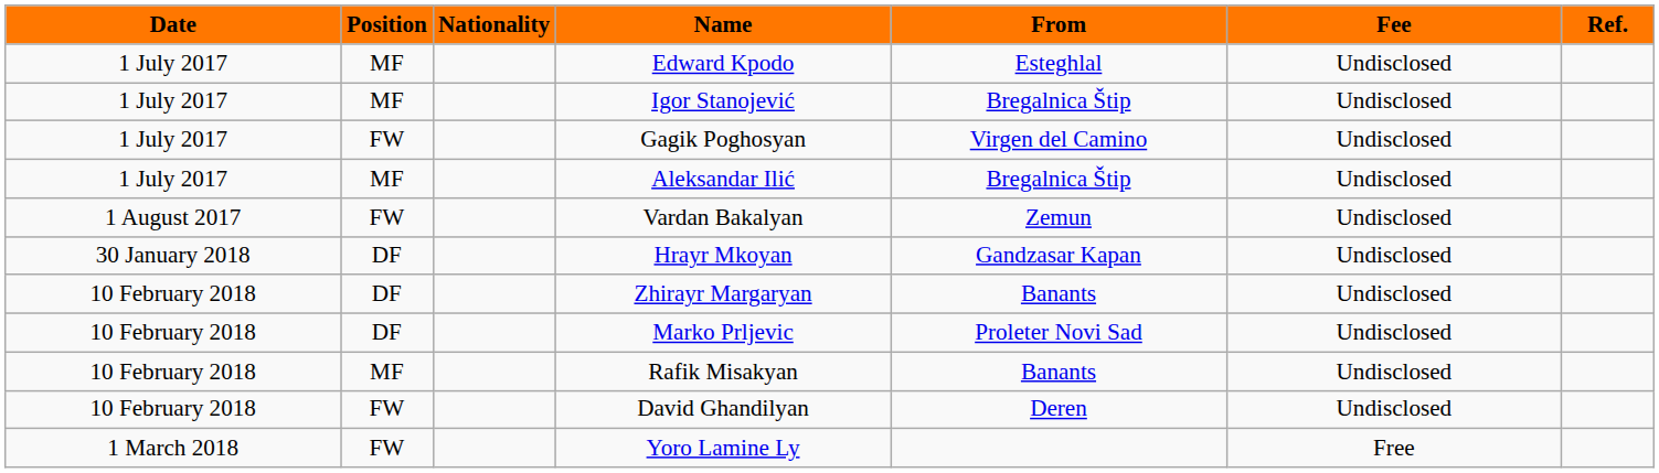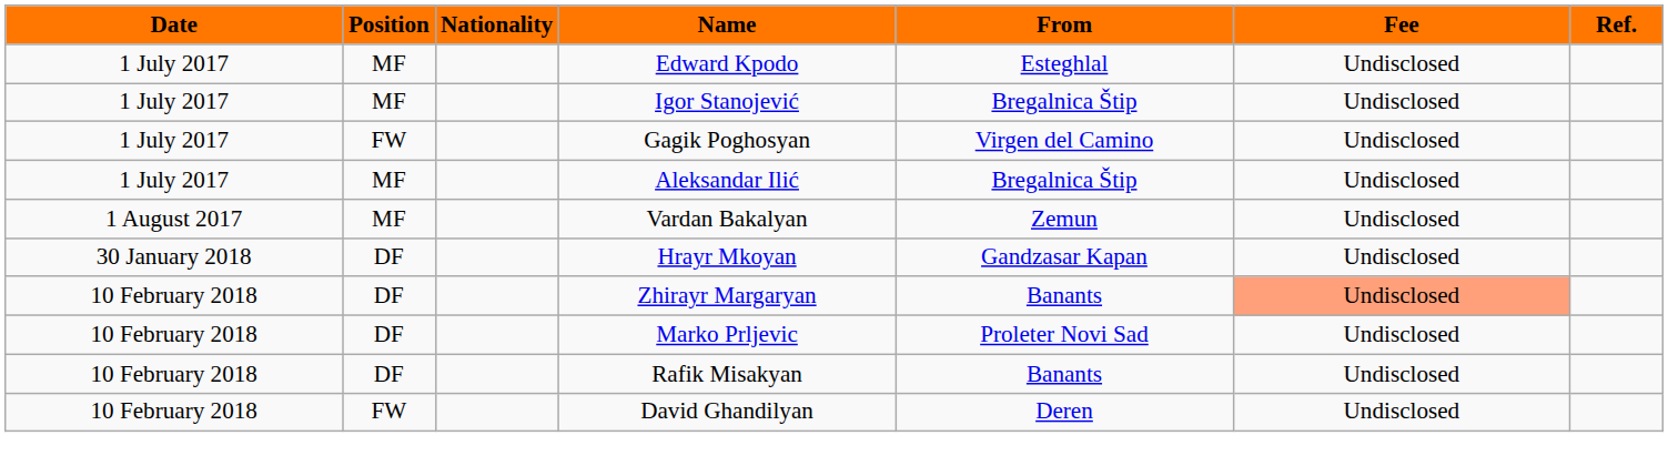Vardan Bakalyan | Position: FW -> MF
Zhirayr Margaryan | Fee: no background -> lightsalmon background
Rafik Misakyan | Position: MF -> DF
- row: 1 March 2018 | FW | Yoro Lamine Ly | Free
